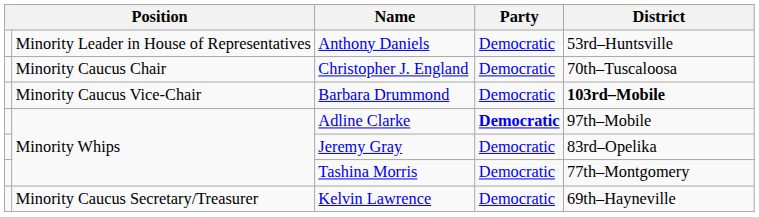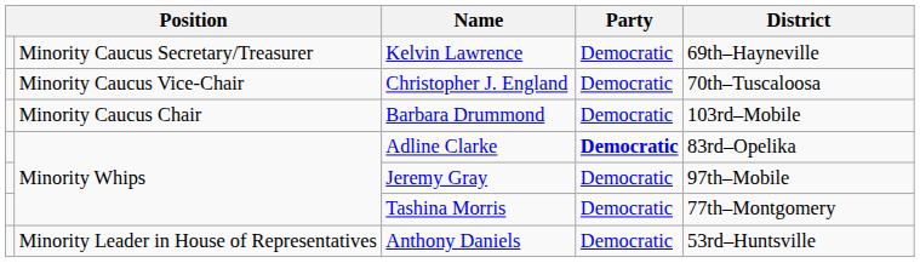rows swapped: Anthony Daniels <-> Kelvin Lawrence
Christopher J. England | column 2: Minority Caucus Chair -> Minority Caucus Vice-Chair
Barbara Drummond | column 2: Minority Caucus Vice-Chair -> Minority Caucus Chair
Barbara Drummond | District: bold -> normal
Adline Clarke | District: 97th–Mobile -> 83rd–Opelika
Jeremy Gray | District: 83rd–Opelika -> 97th–Mobile
